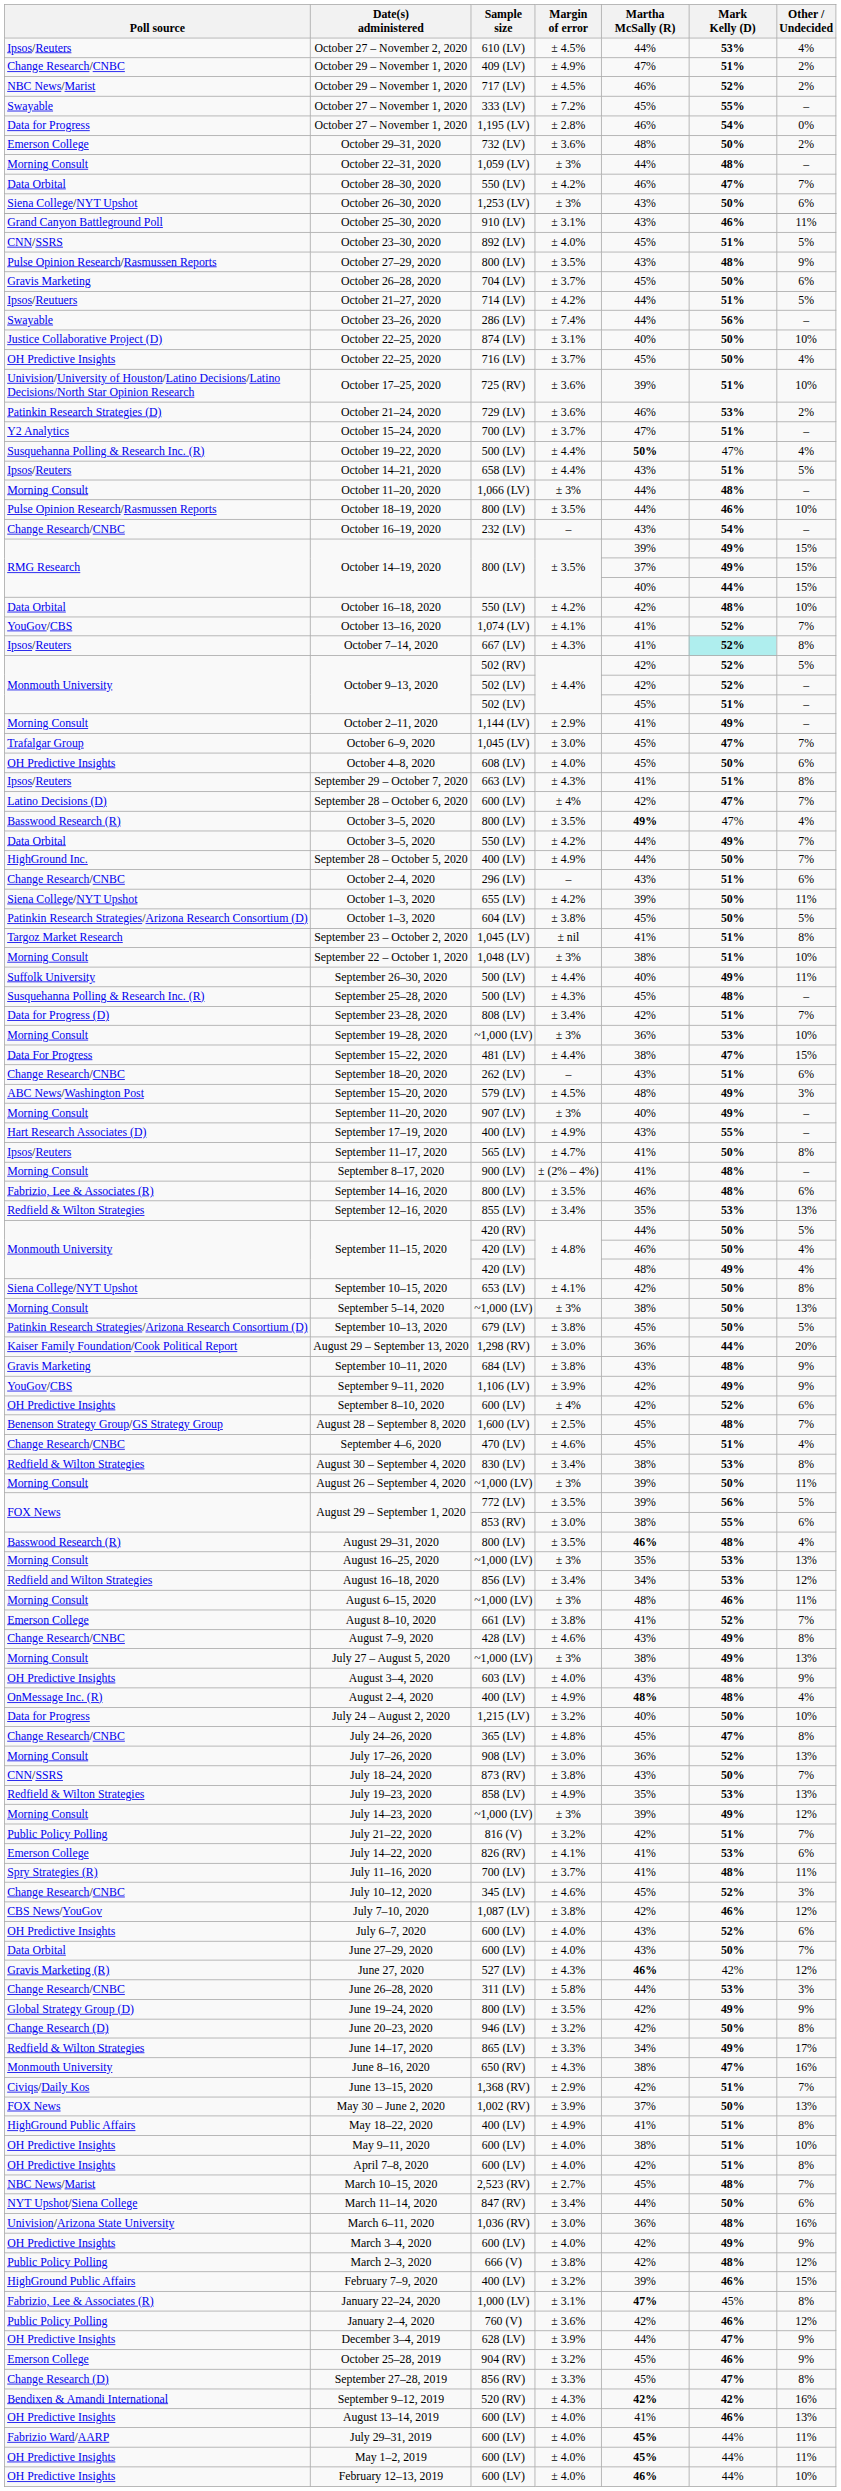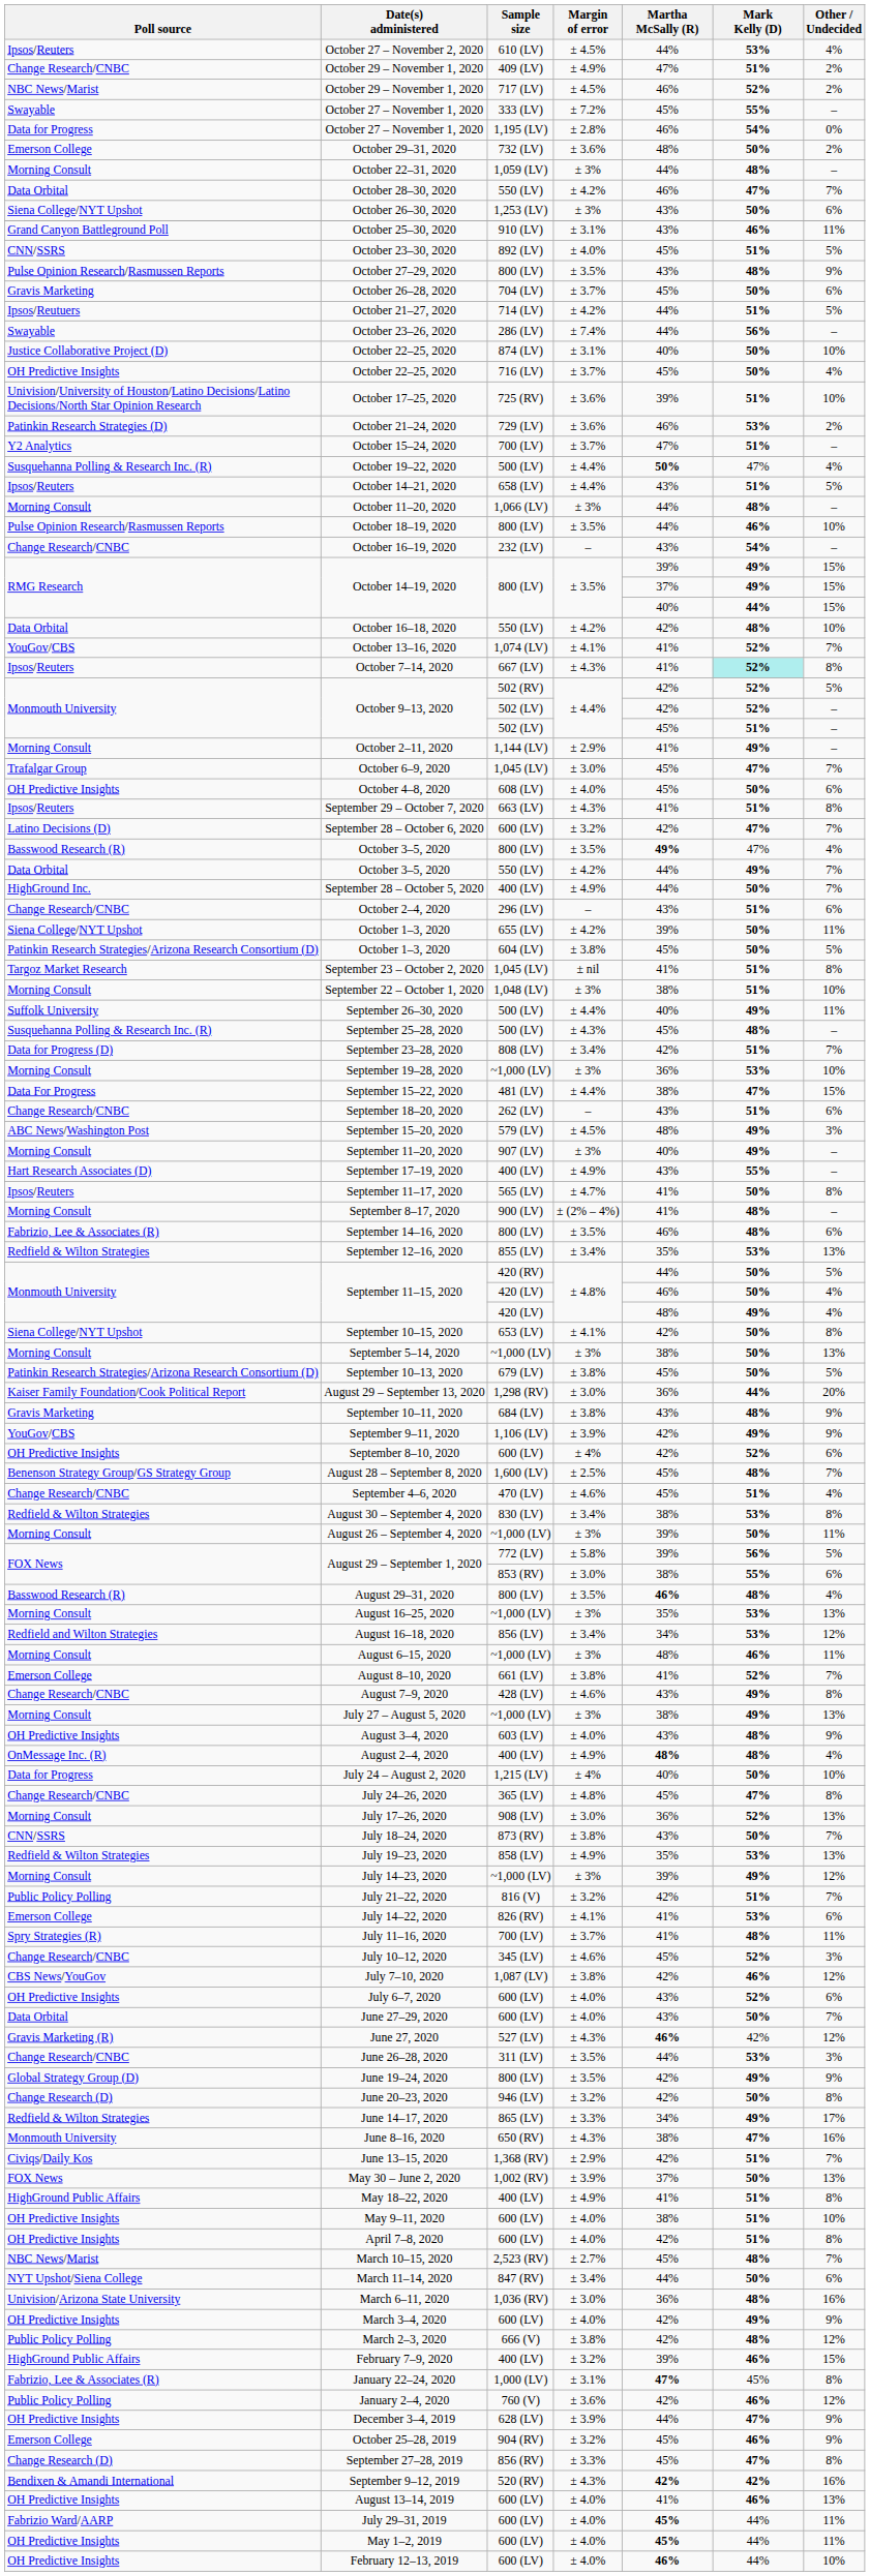September 28 – October 6, 2020 | Margin of error: ± 4% -> ± 3.2%
August 29 – September 1, 2020 / 772 (LV) | Margin of error: ± 3.5% -> ± 5.8%
July 24 – August 2, 2020 | Margin of error: ± 3.2% -> ± 4%
June 26–28, 2020 | Margin of error: ± 5.8% -> ± 3.5%
